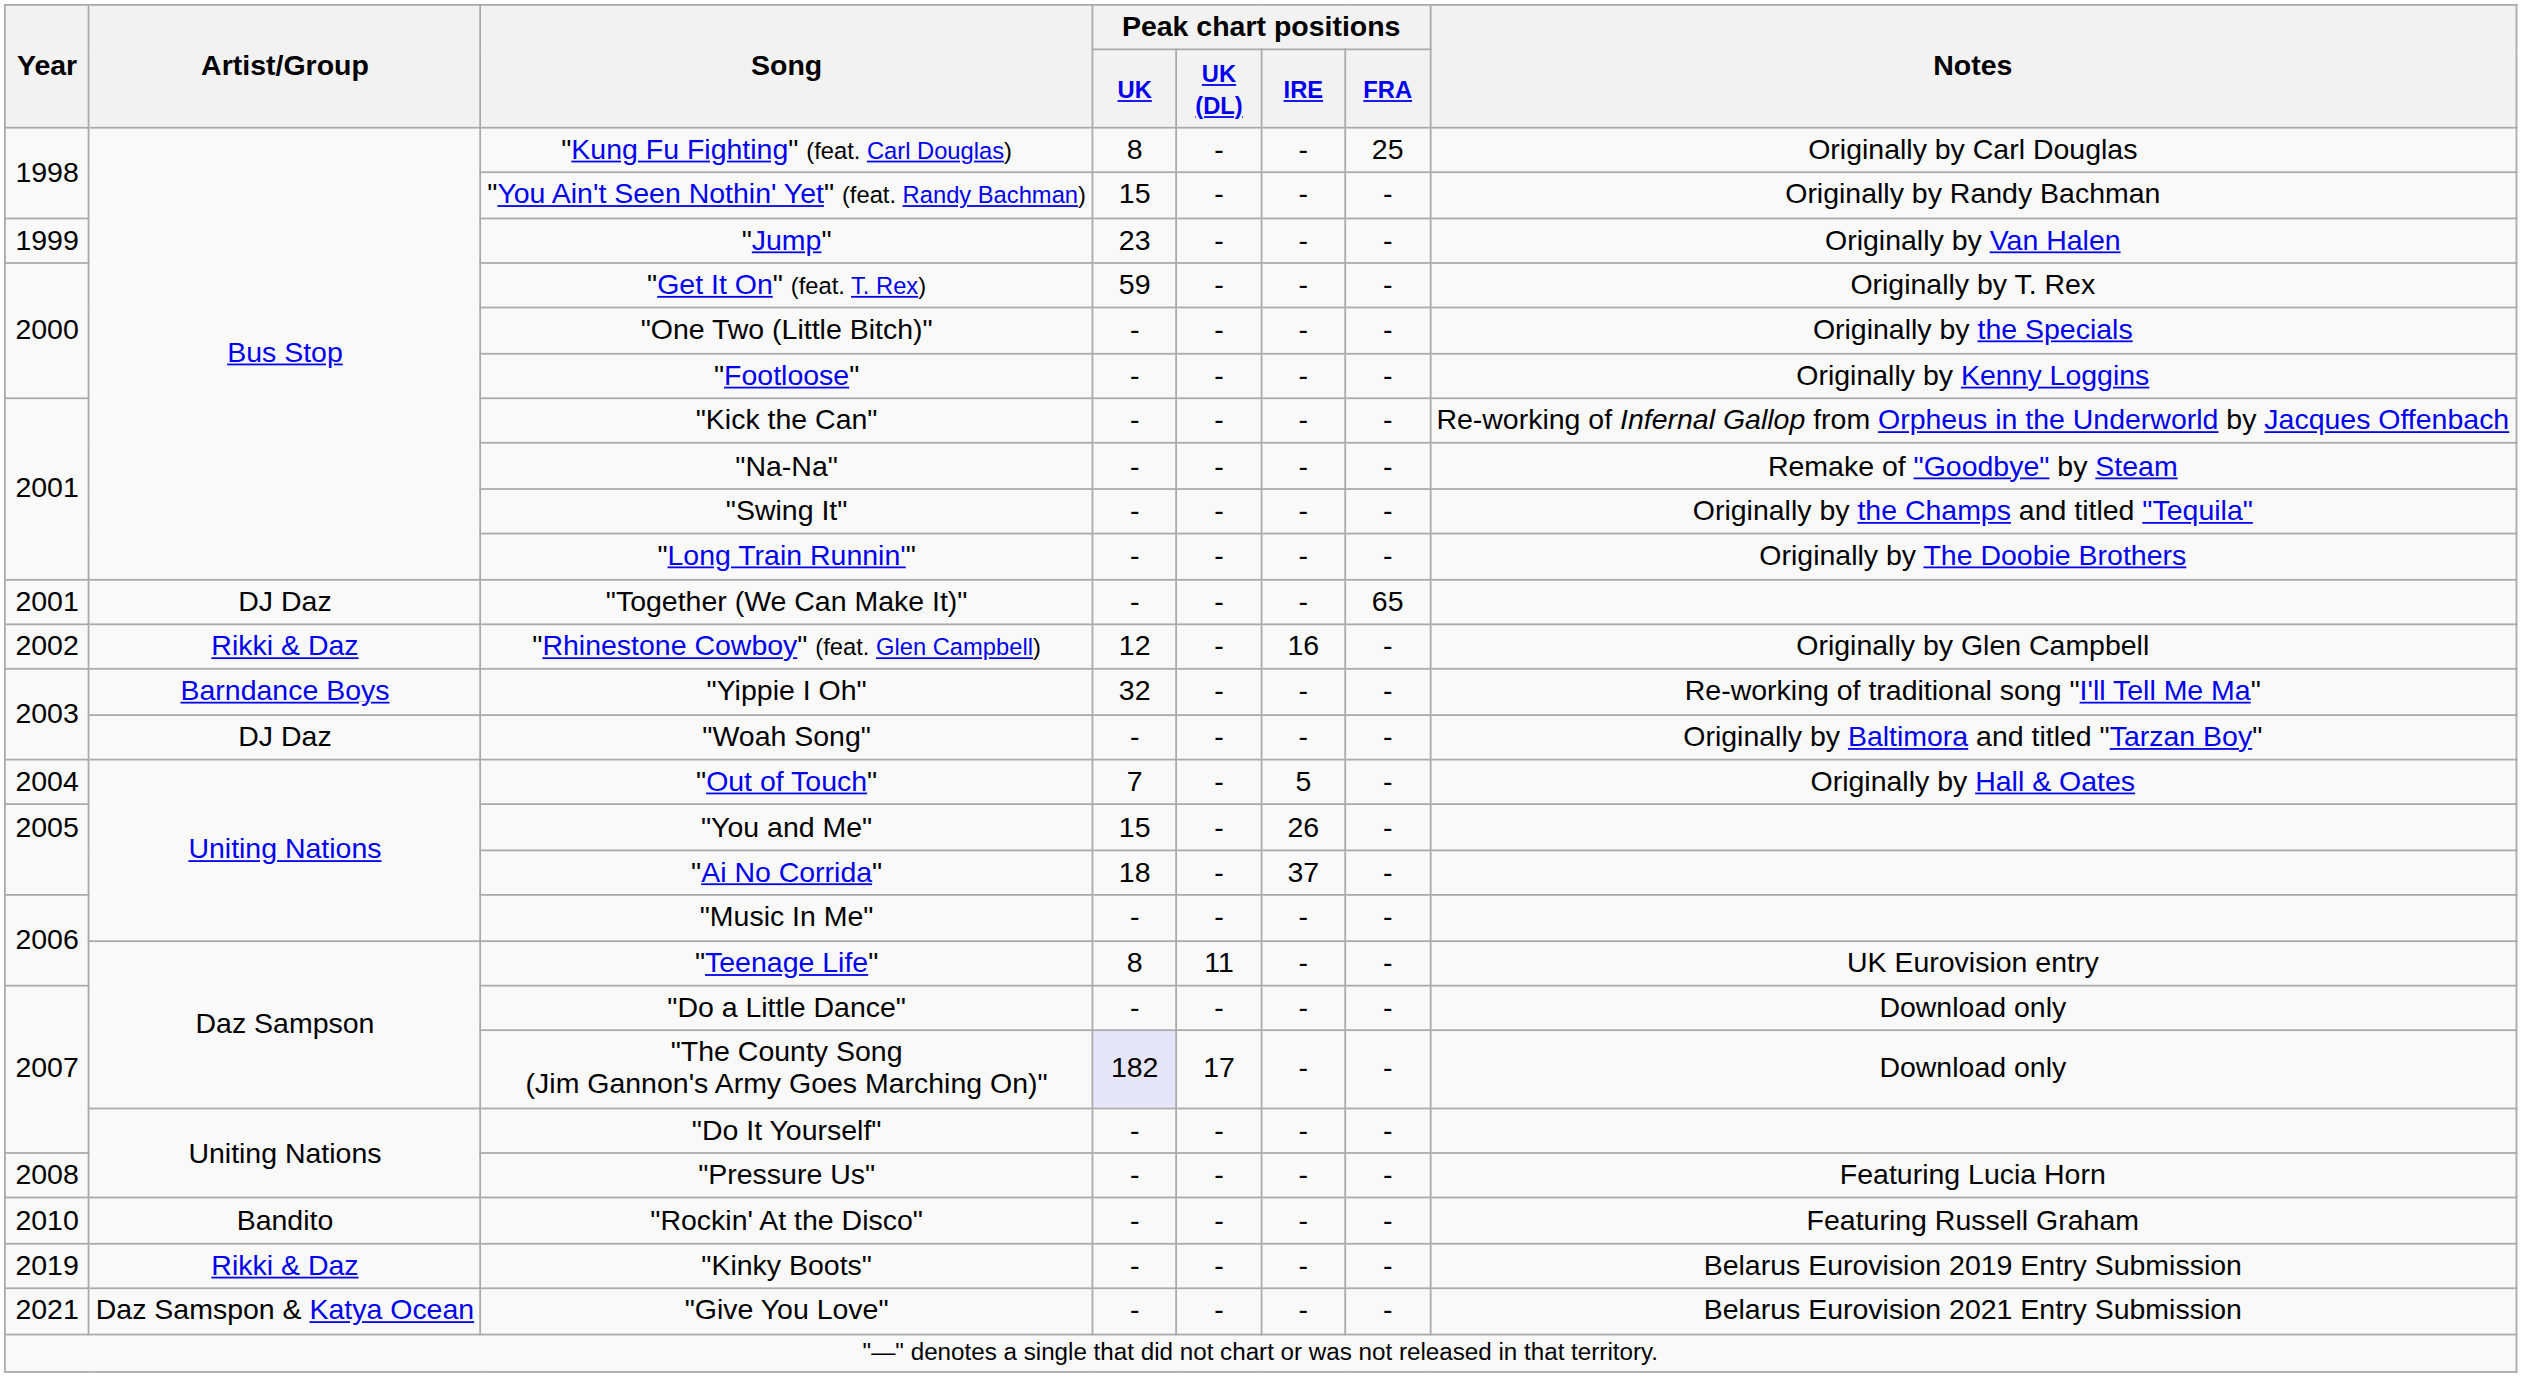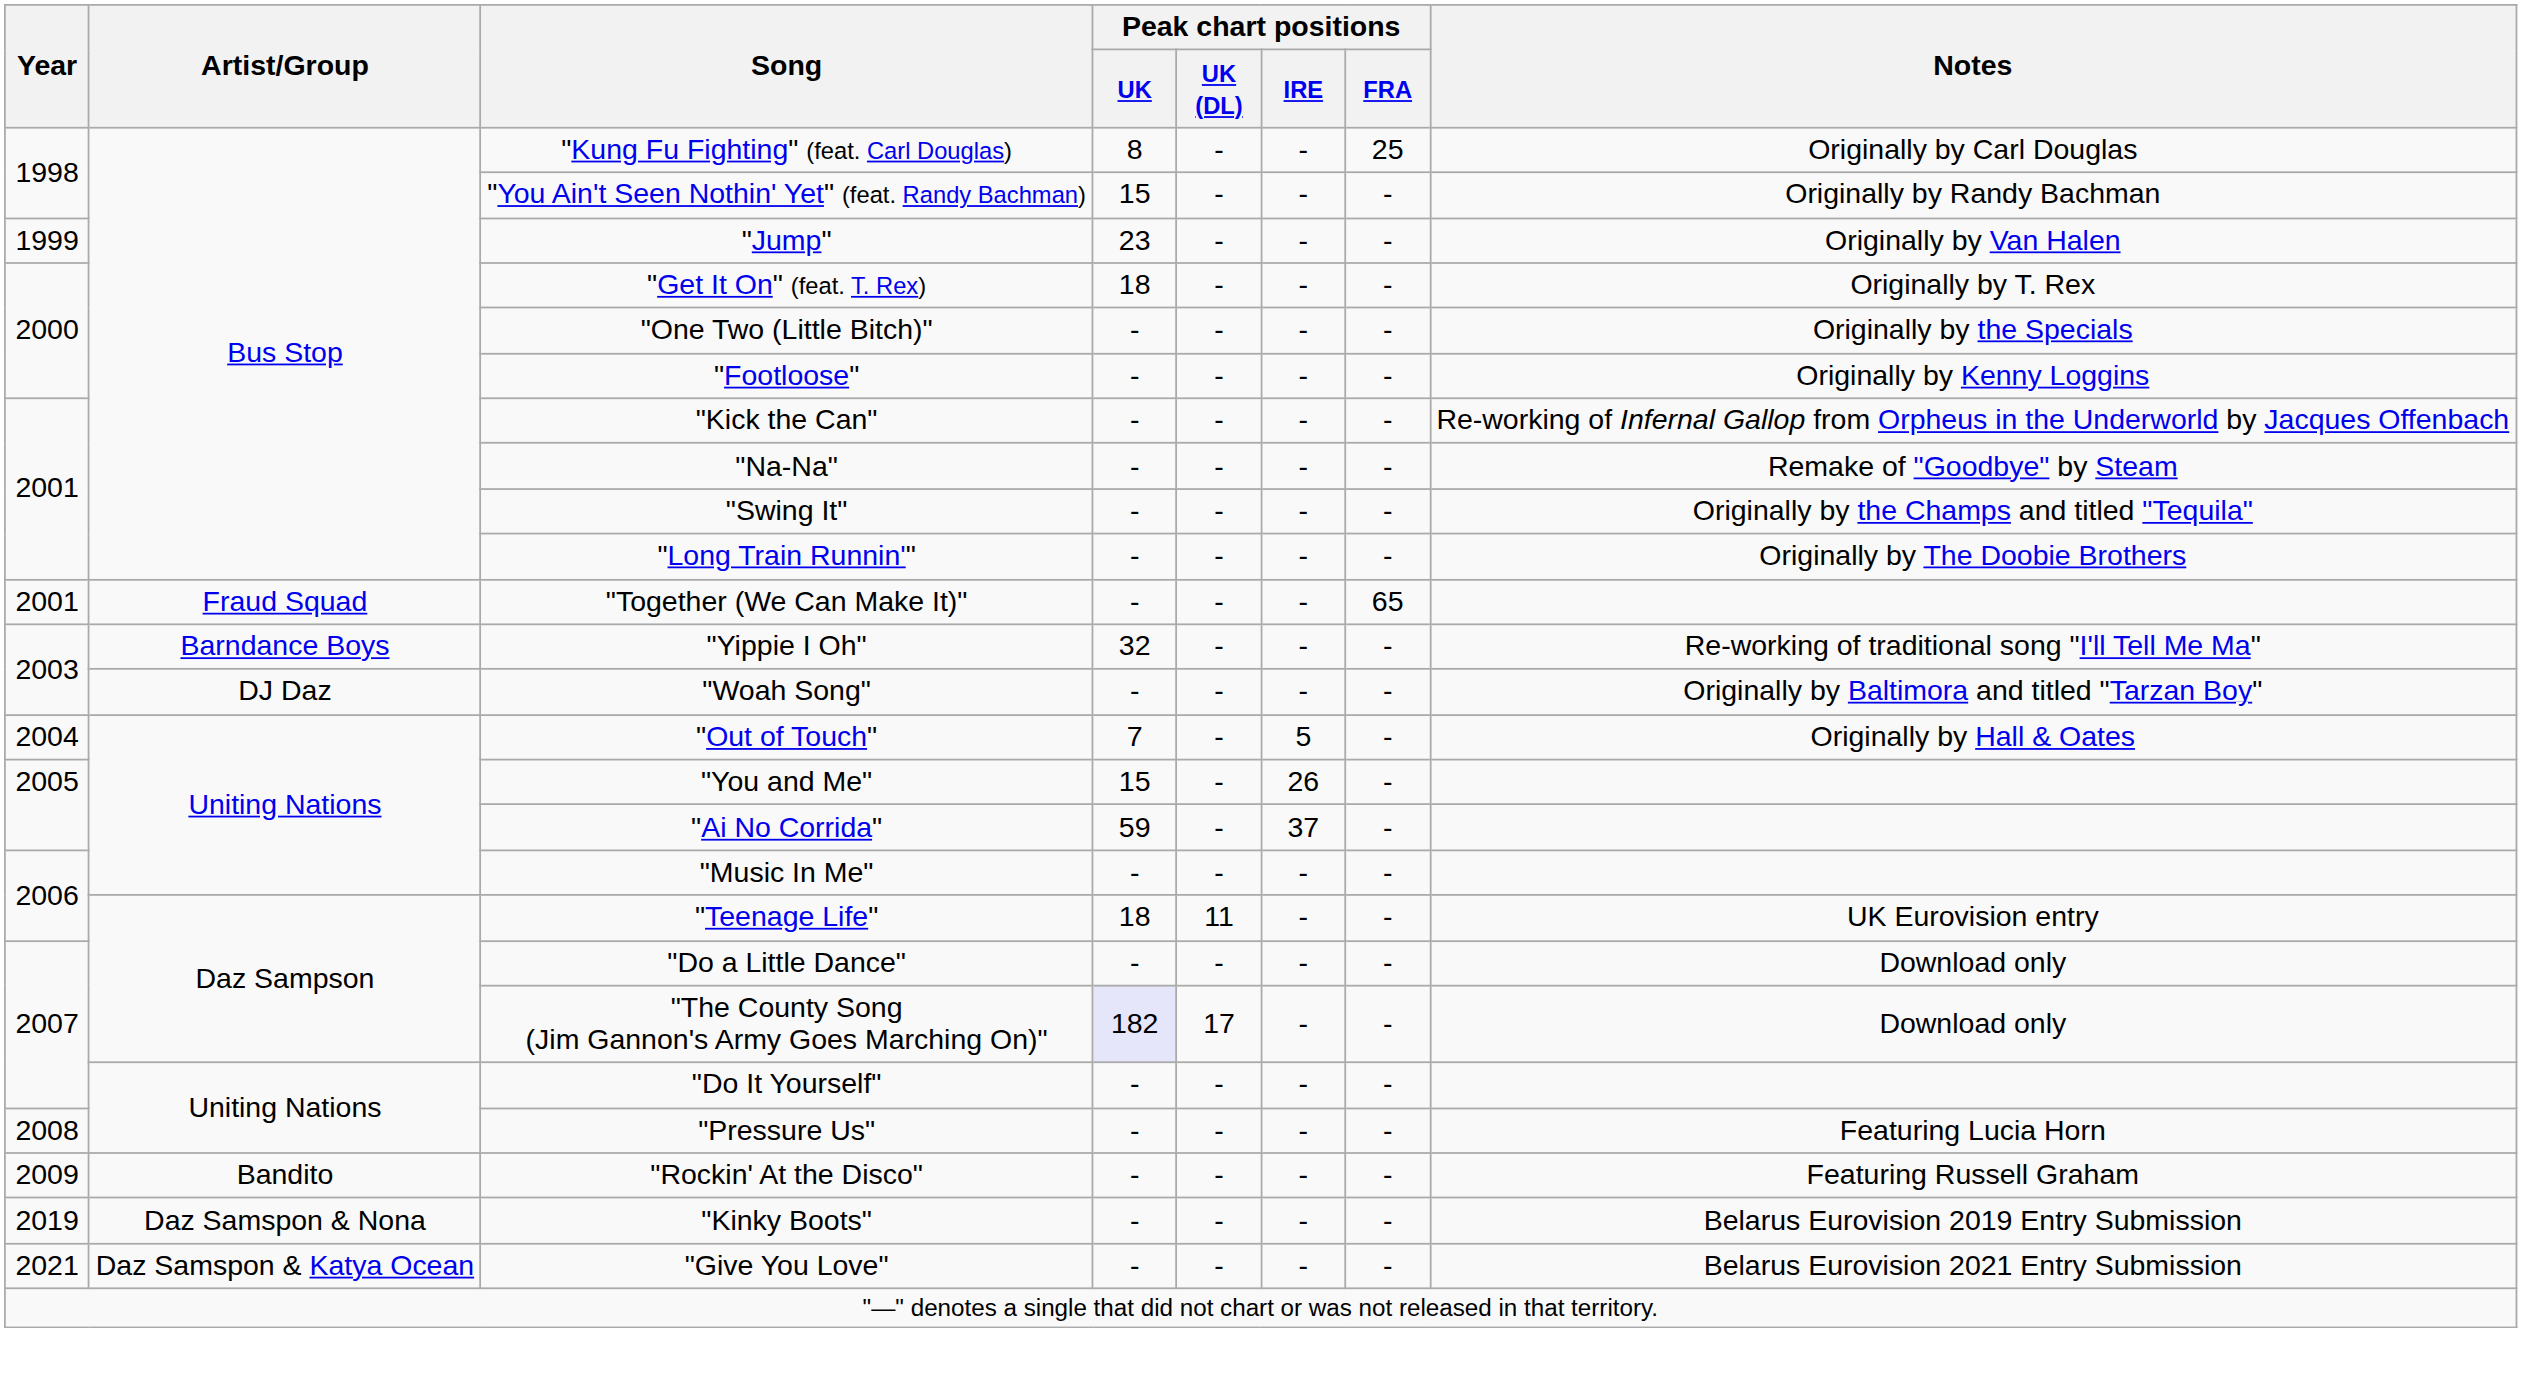"Get It On" (feat. T. Rex) | Peak chart positions / UK: 59 -> 18
"Together (We Can Make It)" | Artist/Group: DJ Daz -> Fraud Squad
- row: 2002 | Rikki & Daz | "Rhinestone Cowboy" (feat. Glen Campbell) | 12 | - | 16 | - | Originally by Glen Campbell
"Ai No Corrida" | Peak chart positions / UK: 18 -> 59
"Teenage Life" | Peak chart positions / UK: 8 -> 18
"Rockin' At the Disco" | Year: 2010 -> 2009
"Kinky Boots" | Artist/Group: Rikki & Daz -> Daz Samspon & Nona
